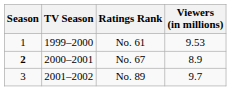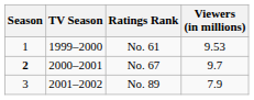No. 67 | Viewers (in millions): 8.9 -> 9.7
No. 89 | Viewers (in millions): 9.7 -> 7.9
